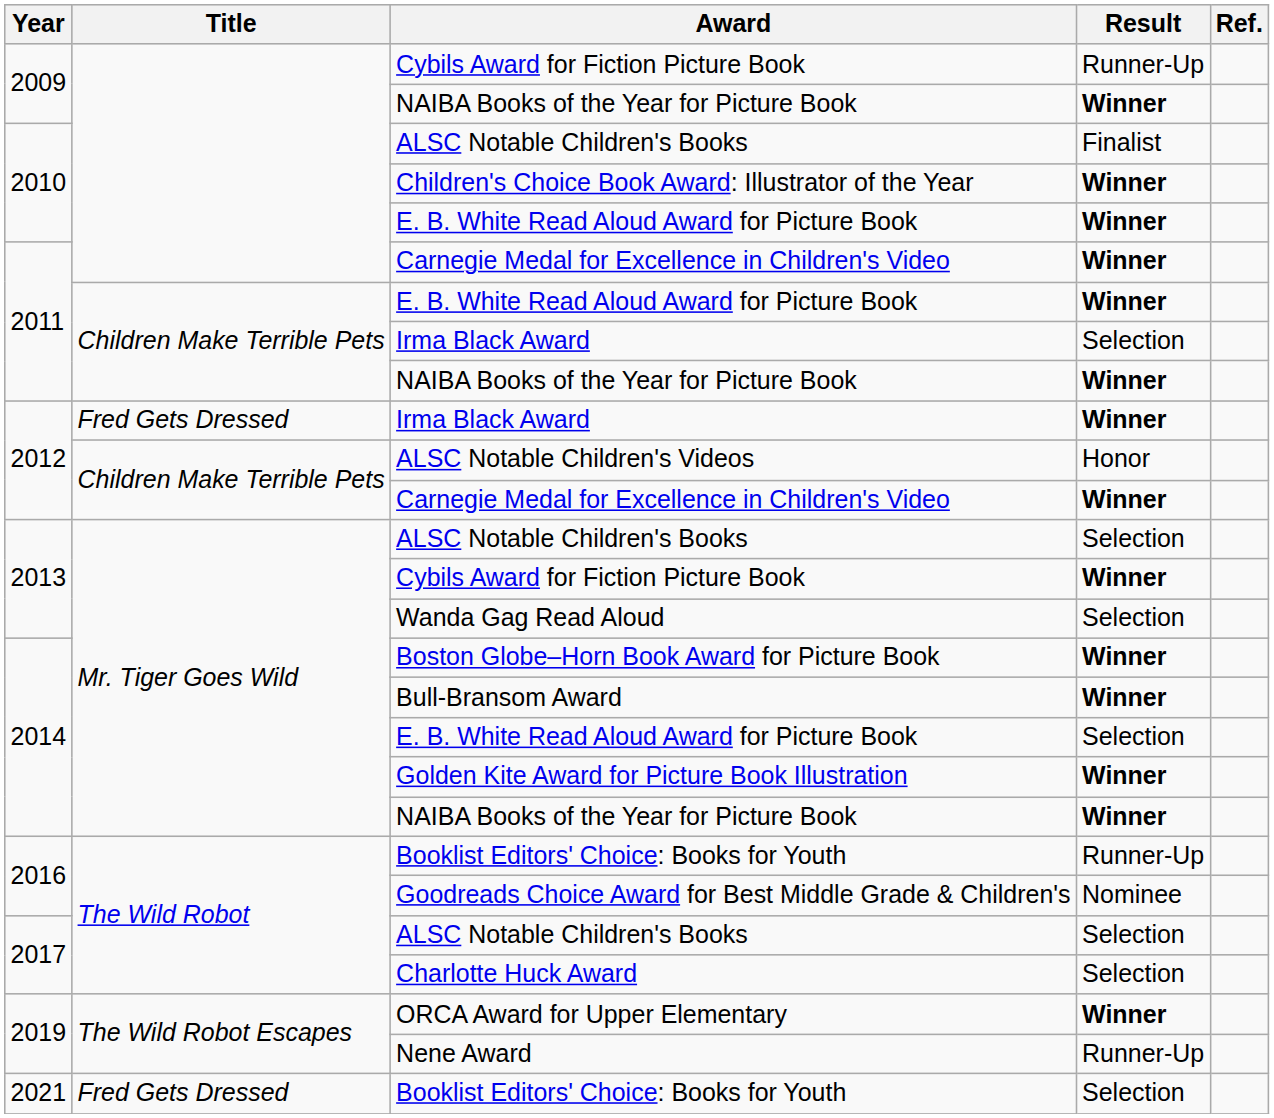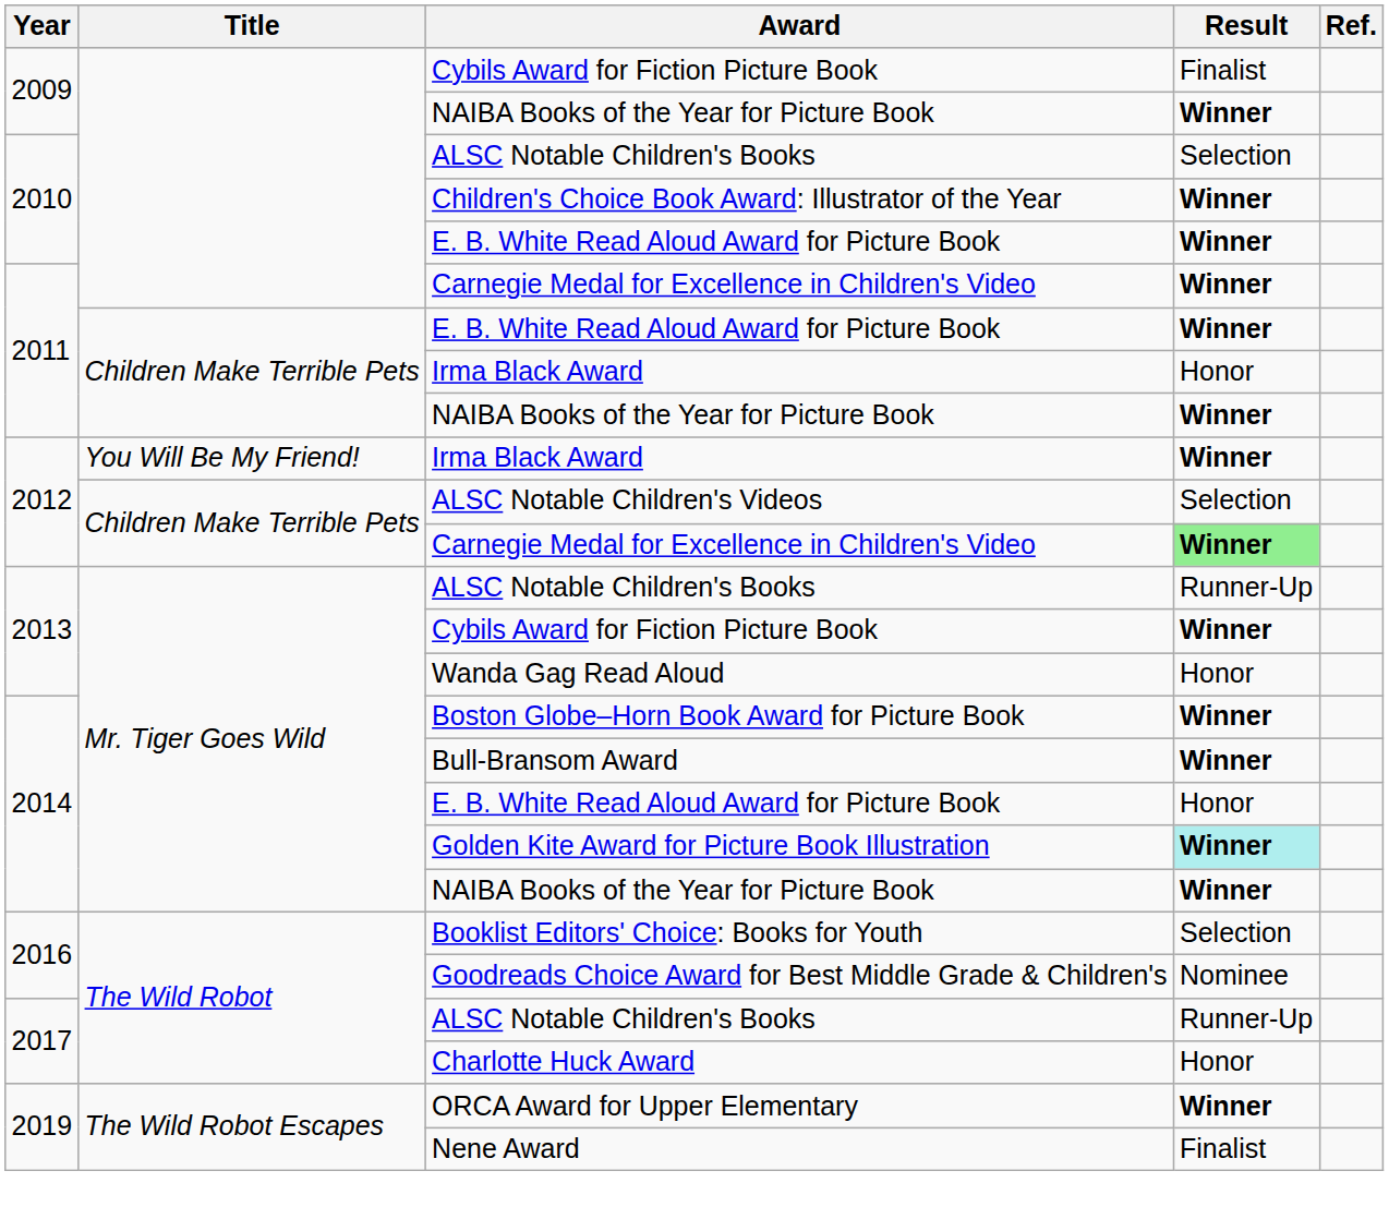2009 / Cybils Award for Fiction Picture Book | Result: Runner-Up -> Finalist
2010 / ALSC Notable Children's Books | Result: Finalist -> Selection
2011 / Irma Black Award | Result: Selection -> Honor
2012 / Irma Black Award | Title: Fred Gets Dressed -> You Will Be My Friend!
ALSC Notable Children's Videos | Result: Honor -> Selection
2012 / Carnegie Medal for Excellence in Children's Video | Result: no background -> lightgreen background
2013 / ALSC Notable Children's Books | Result: Selection -> Runner-Up
Wanda Gag Read Aloud | Result: Selection -> Honor
2014 / E. B. White Read Aloud Award for Picture Book | Result: Selection -> Honor
Golden Kite Award for Picture Book Illustration | Result: no background -> paleturquoise background
2016 / Booklist Editors' Choice: Books for Youth | Result: Runner-Up -> Selection
2017 / ALSC Notable Children's Books | Result: Selection -> Runner-Up
Charlotte Huck Award | Result: Selection -> Honor
Nene Award | Result: Runner-Up -> Finalist
- row: 2021 | Fred Gets Dressed | Booklist Editors' Choice: Books for Youth | Selection
